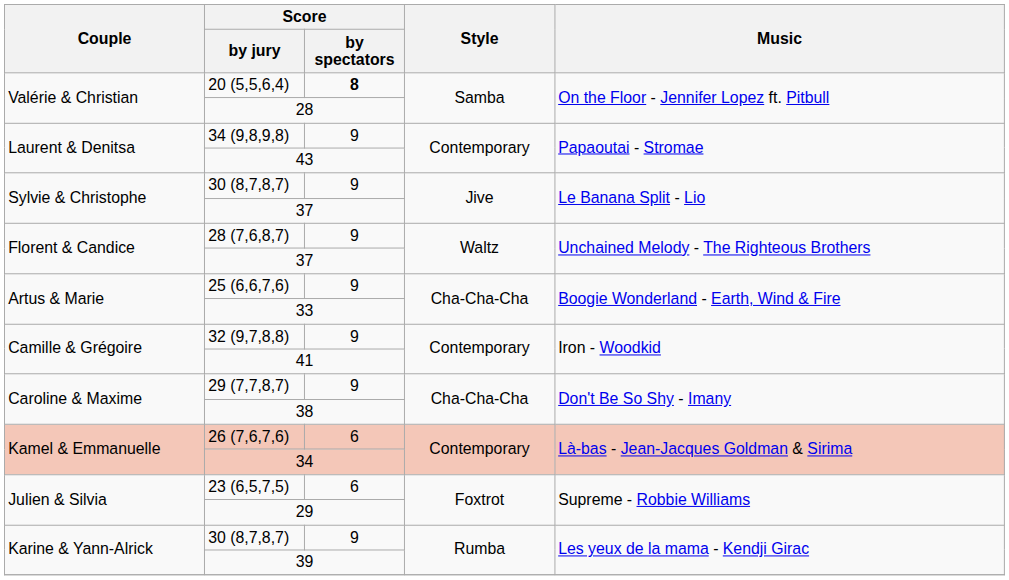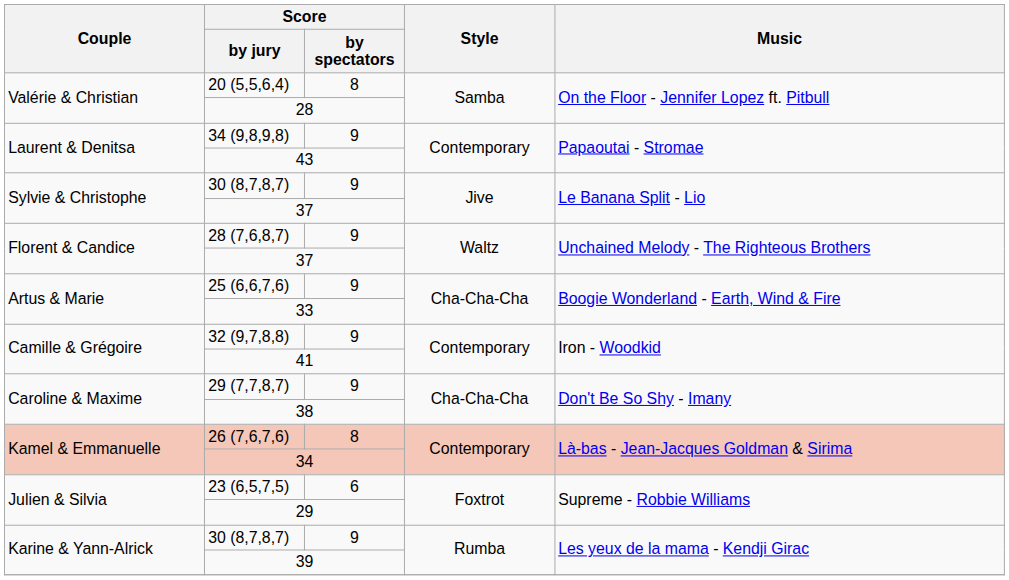20 (5,5,6,4) | Score / by spectators: bold -> normal
26 (7,6,7,6) | Score / by spectators: 6 -> 8
